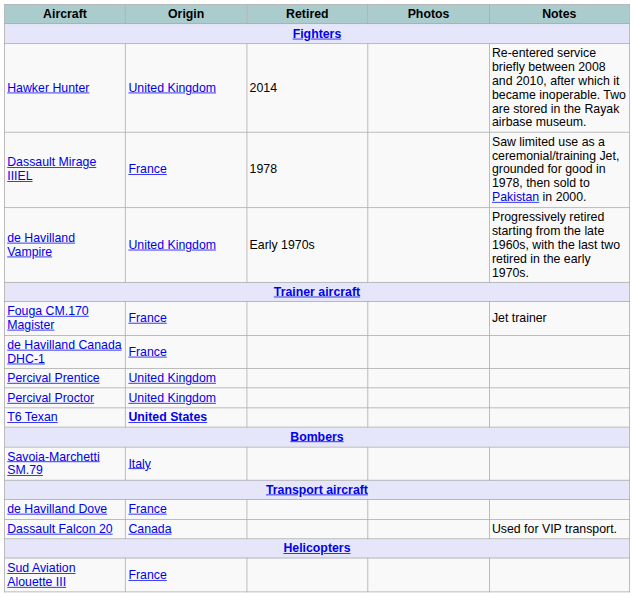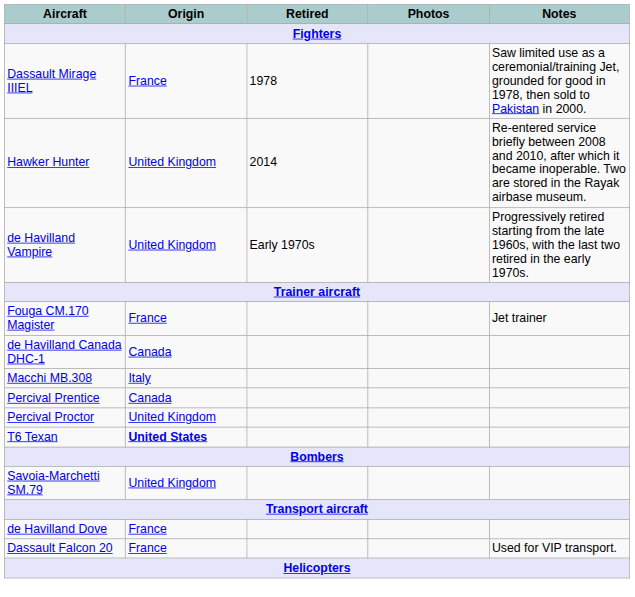rows swapped: Hawker Hunter <-> Dassault Mirage IIIEL
de Havilland Canada DHC-1 | Origin: France -> Canada
+ row: Macchi MB.308 | Italy
Percival Prentice | Origin: United Kingdom -> Canada
Savoia-Marchetti SM.79 | Origin: Italy -> United Kingdom
Dassault Falcon 20 | Origin: Canada -> France
- row: Sud Aviation Alouette III | France
